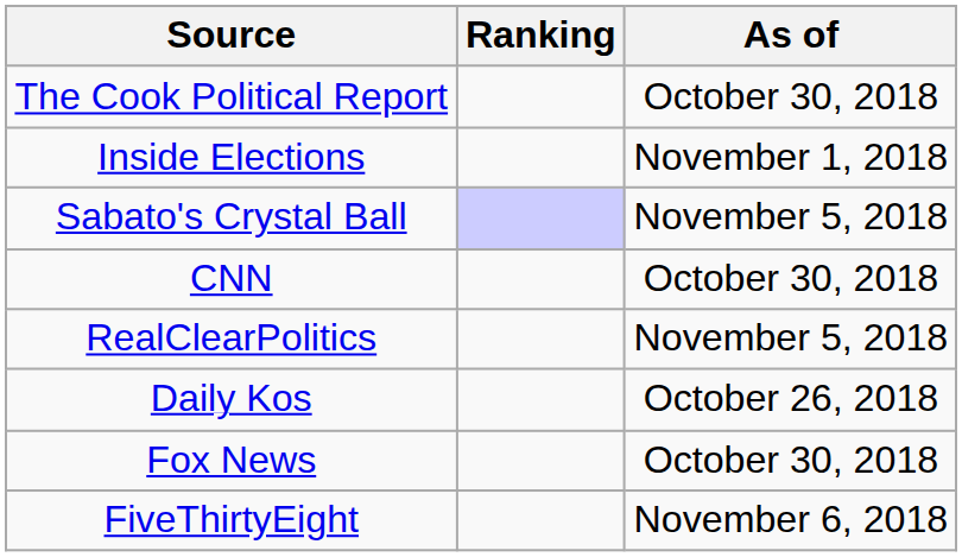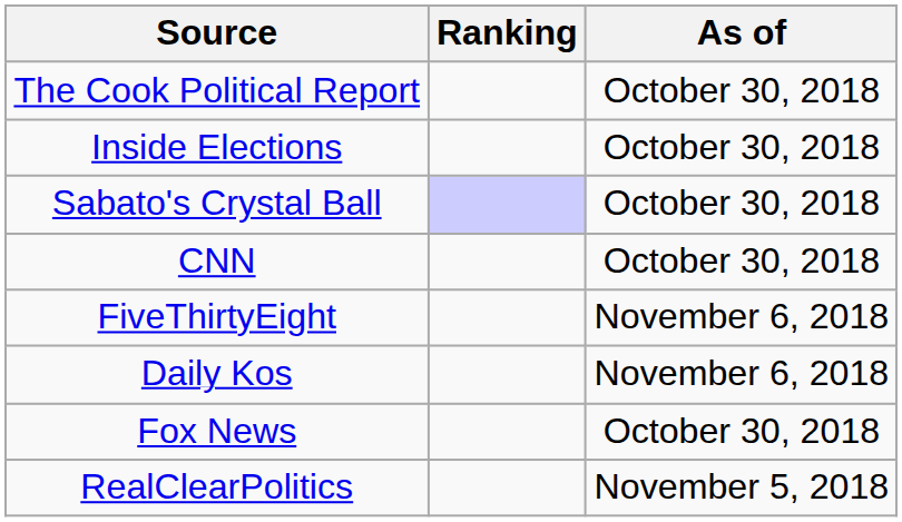Inside Elections | As of: November 1, 2018 -> October 30, 2018
Sabato's Crystal Ball | As of: November 5, 2018 -> October 30, 2018
rows swapped: RealClearPolitics <-> FiveThirtyEight
Daily Kos | As of: October 26, 2018 -> November 6, 2018
